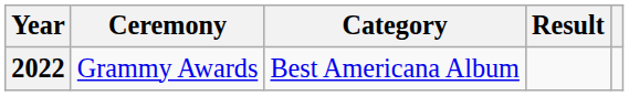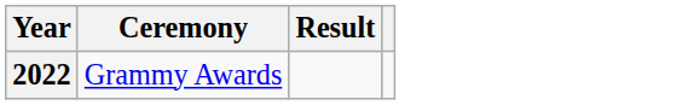- column: Category | Best Americana Album
